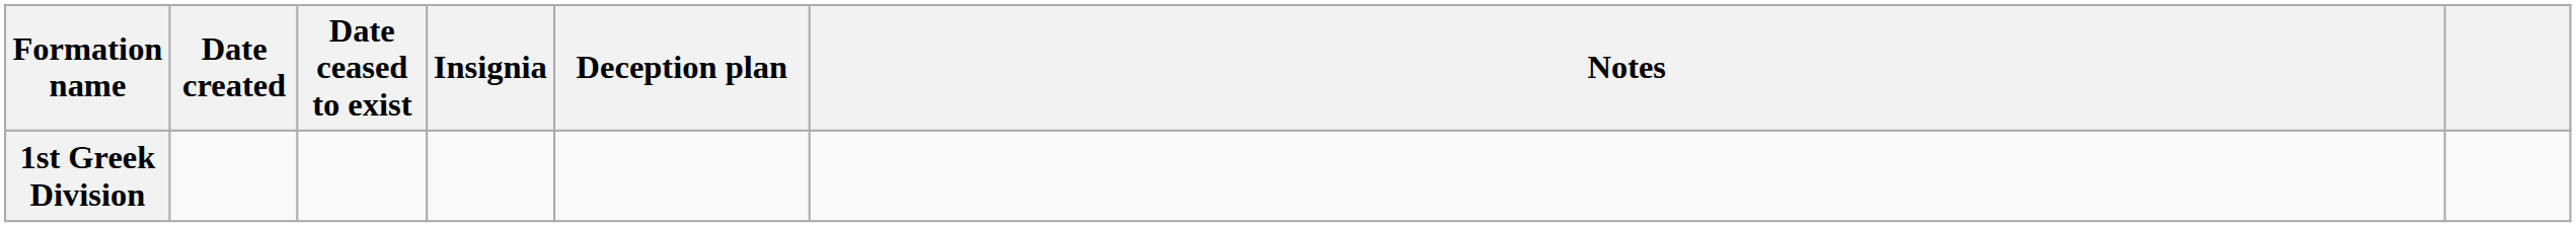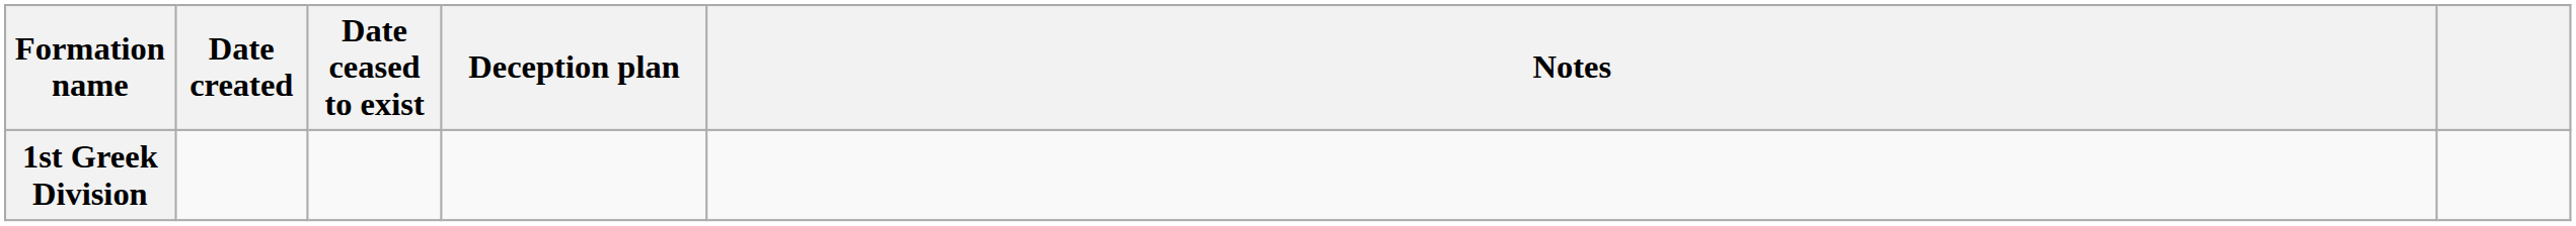- column: Insignia
